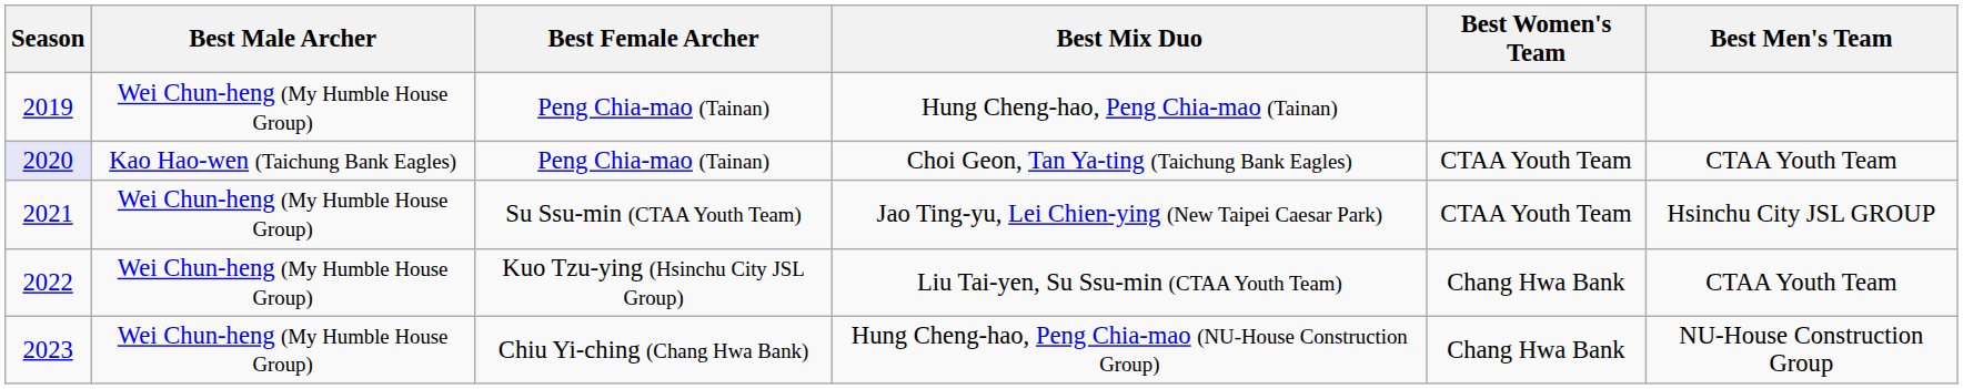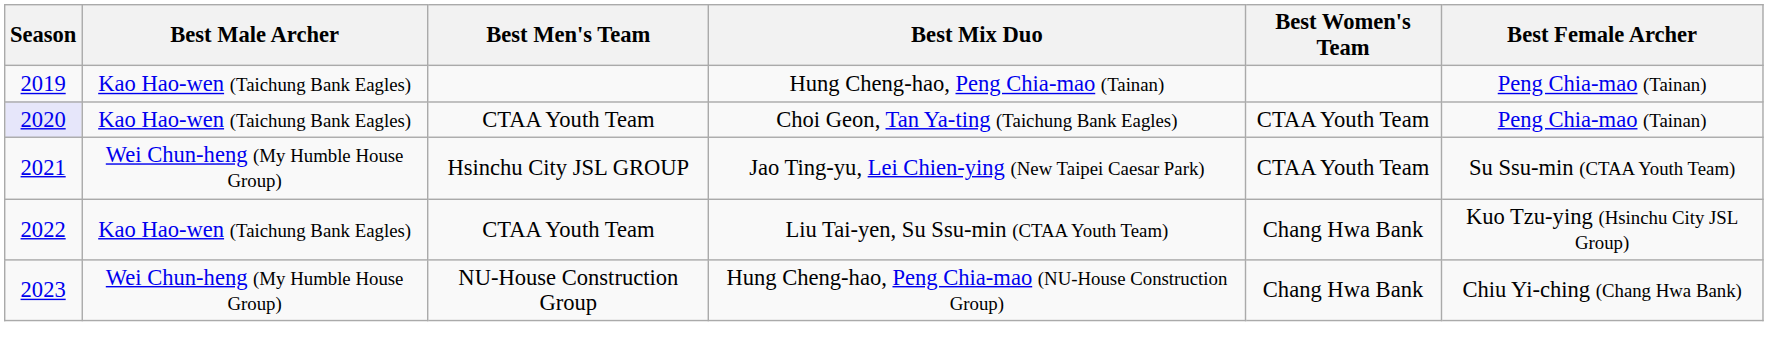columns swapped: Best Female Archer <-> Best Men's Team
Hung Cheng-hao, Peng Chia-mao (Tainan) | Best Male Archer: Wei Chun-heng (My Humble House Group) -> Kao Hao-wen (Taichung Bank Eagles)
Liu Tai-yen, Su Ssu-min (CTAA Youth Team) | Best Male Archer: Wei Chun-heng (My Humble House Group) -> Kao Hao-wen (Taichung Bank Eagles)
